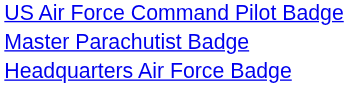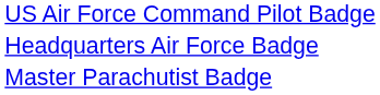rows swapped: Master Parachutist Badge <-> Headquarters Air Force Badge
